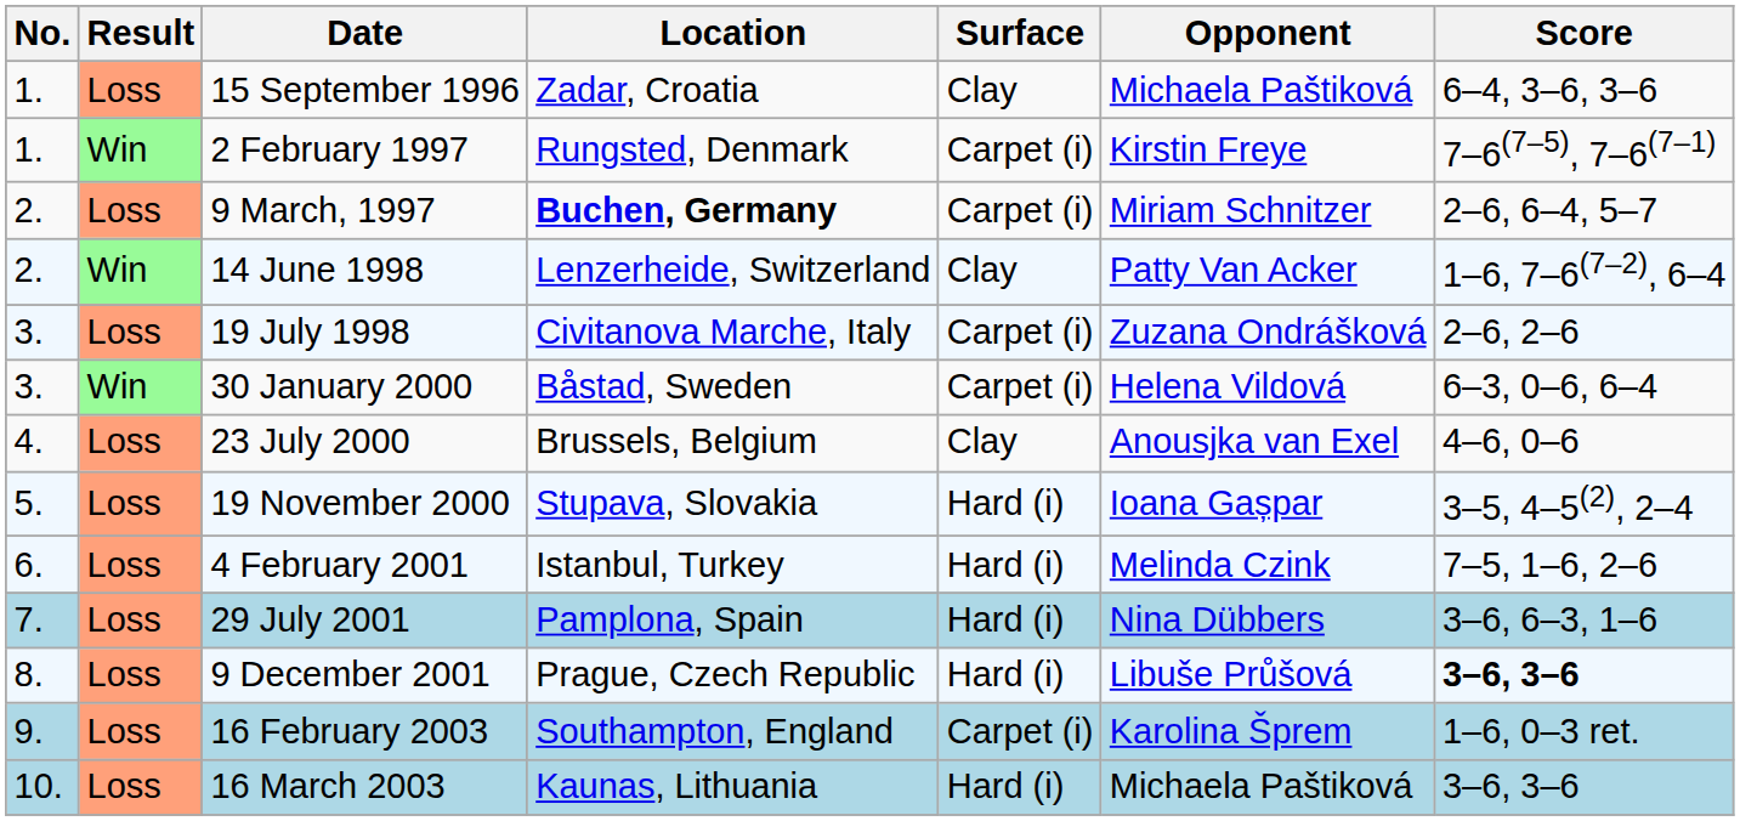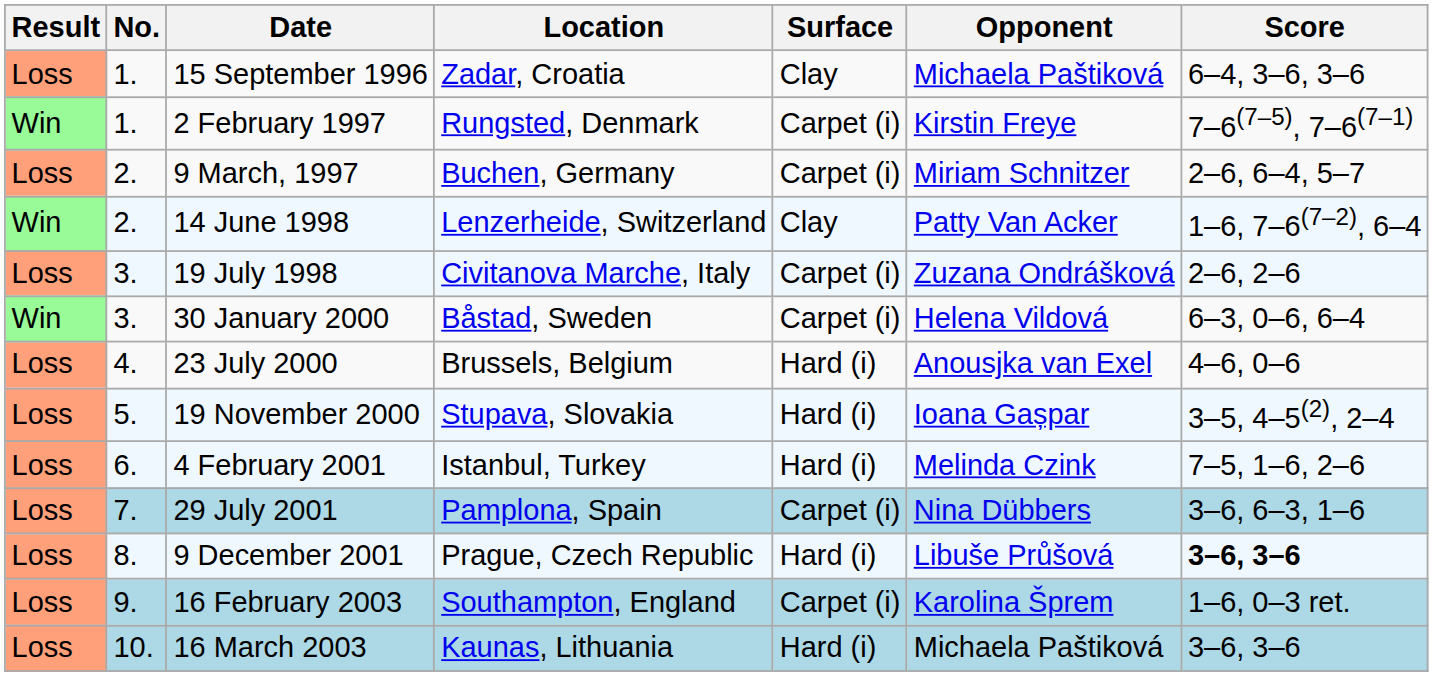columns swapped: Result <-> No.
9 March, 1997 | Location: bold -> normal
23 July 2000 | Surface: Clay -> Hard (i)
29 July 2001 | Surface: Hard (i) -> Carpet (i)
